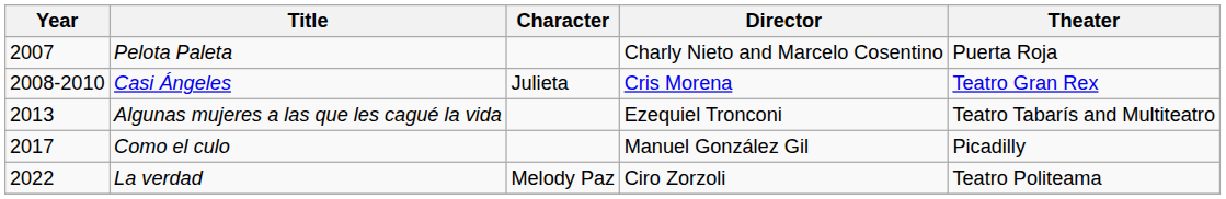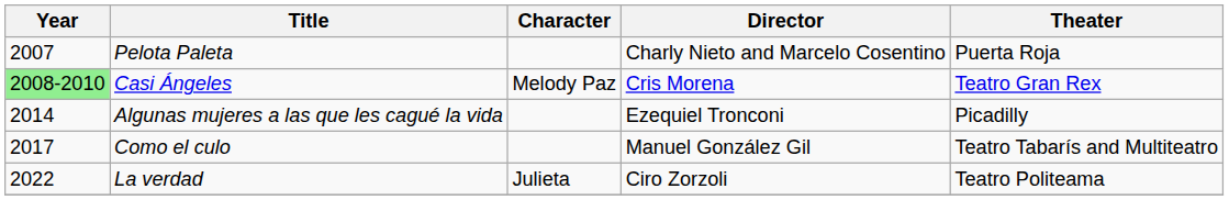Casi Ángeles | Year: no background -> lightgreen background
Casi Ángeles | Character: Julieta -> Melody Paz
Algunas mujeres a las que les cagué la vida | Year: 2013 -> 2014
Algunas mujeres a las que les cagué la vida | Theater: Teatro Tabarís and Multiteatro -> Picadilly
Como el culo | Theater: Picadilly -> Teatro Tabarís and Multiteatro
La verdad | Character: Melody Paz -> Julieta
